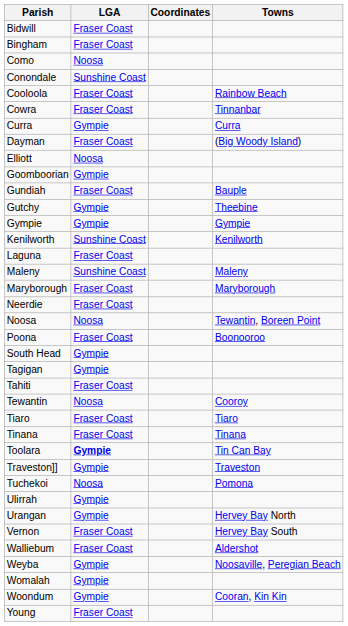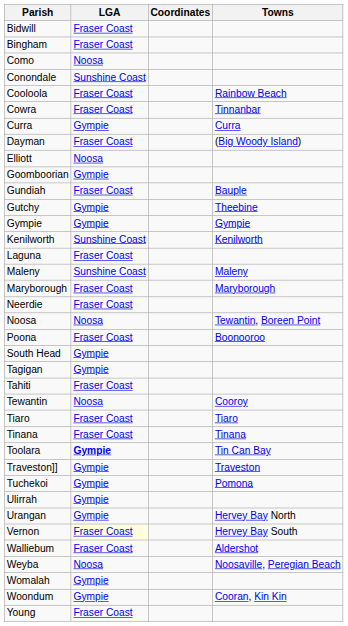Tuchekoi | LGA: Noosa -> Gympie
Vernon | LGA: no background -> lightyellow background
Weyba | LGA: Gympie -> Noosa
